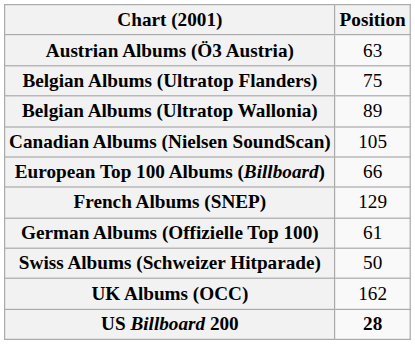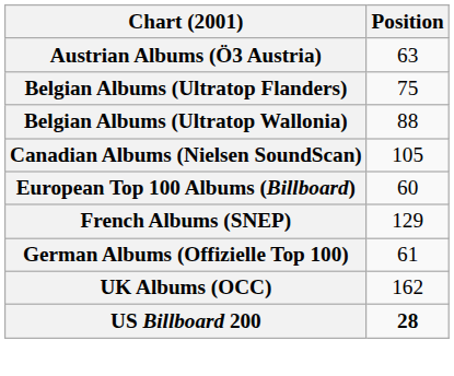Belgian Albums (Ultratop Wallonia) | Position: 89 -> 88
European Top 100 Albums (Billboard) | Position: 66 -> 60
- row: Swiss Albums (Schweizer Hitparade) | 50
